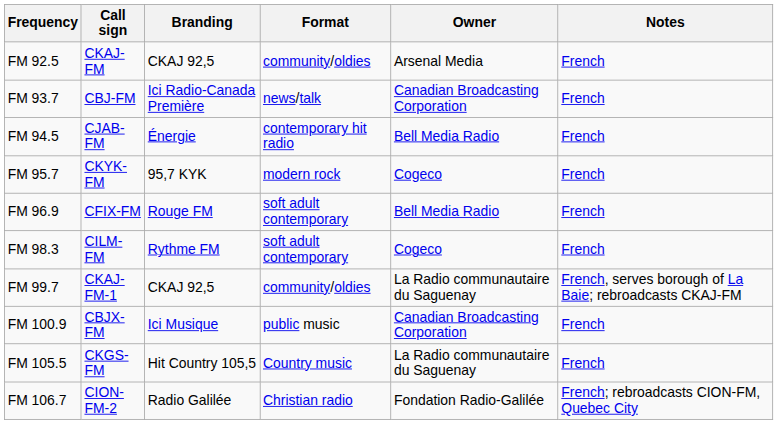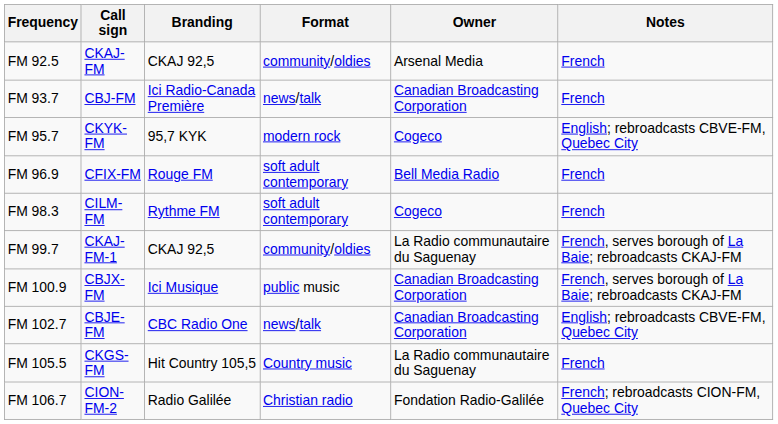- row: FM 94.5 | CJAB-FM | Énergie | contemporary hit radio | Bell Media Radio | French
FM 95.7 | Notes: French -> English; rebroadcasts CBVE-FM, Quebec City
FM 100.9 | Notes: French -> French, serves borough of La Baie; rebroadcasts CKAJ-FM
+ row: FM 102.7 | CBJE-FM | CBC Radio One | news/talk | Canadian Broadcasting Corporation | English; rebroadcasts CBVE-FM, Quebec City
